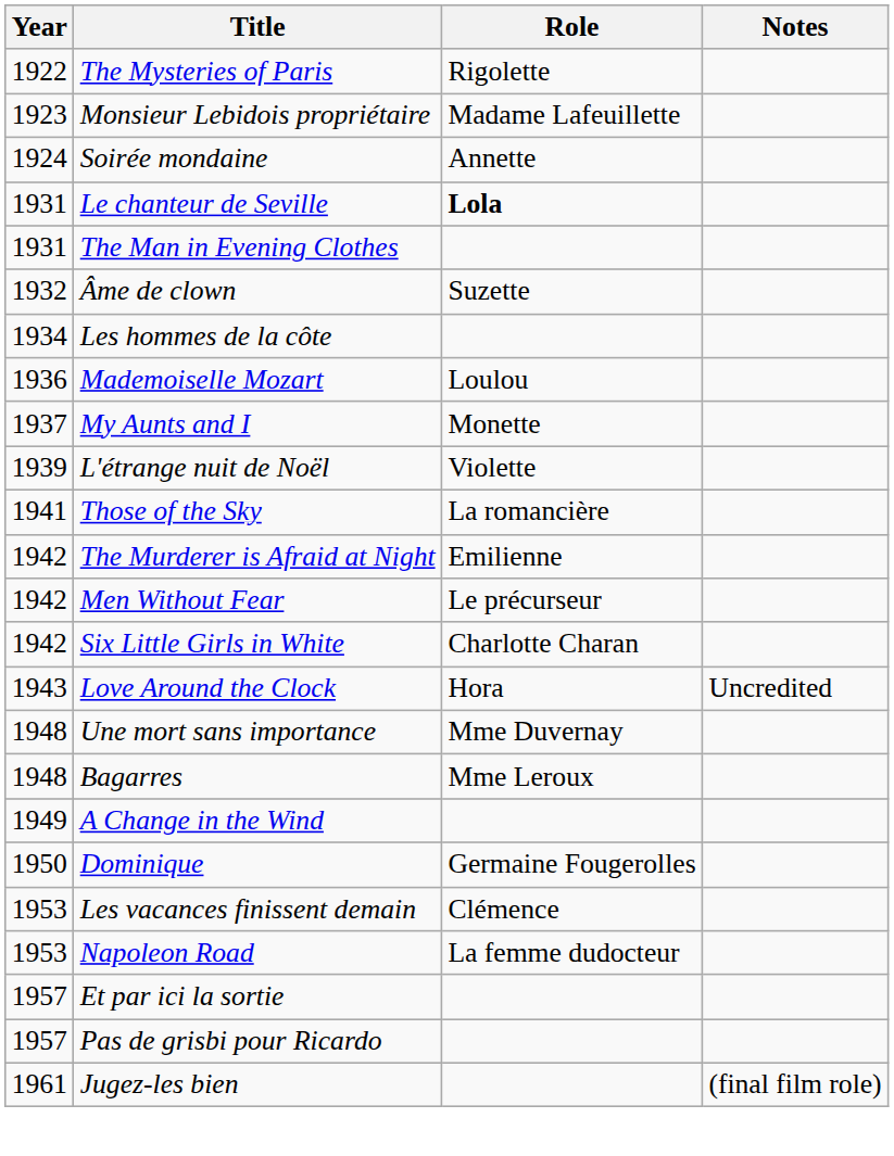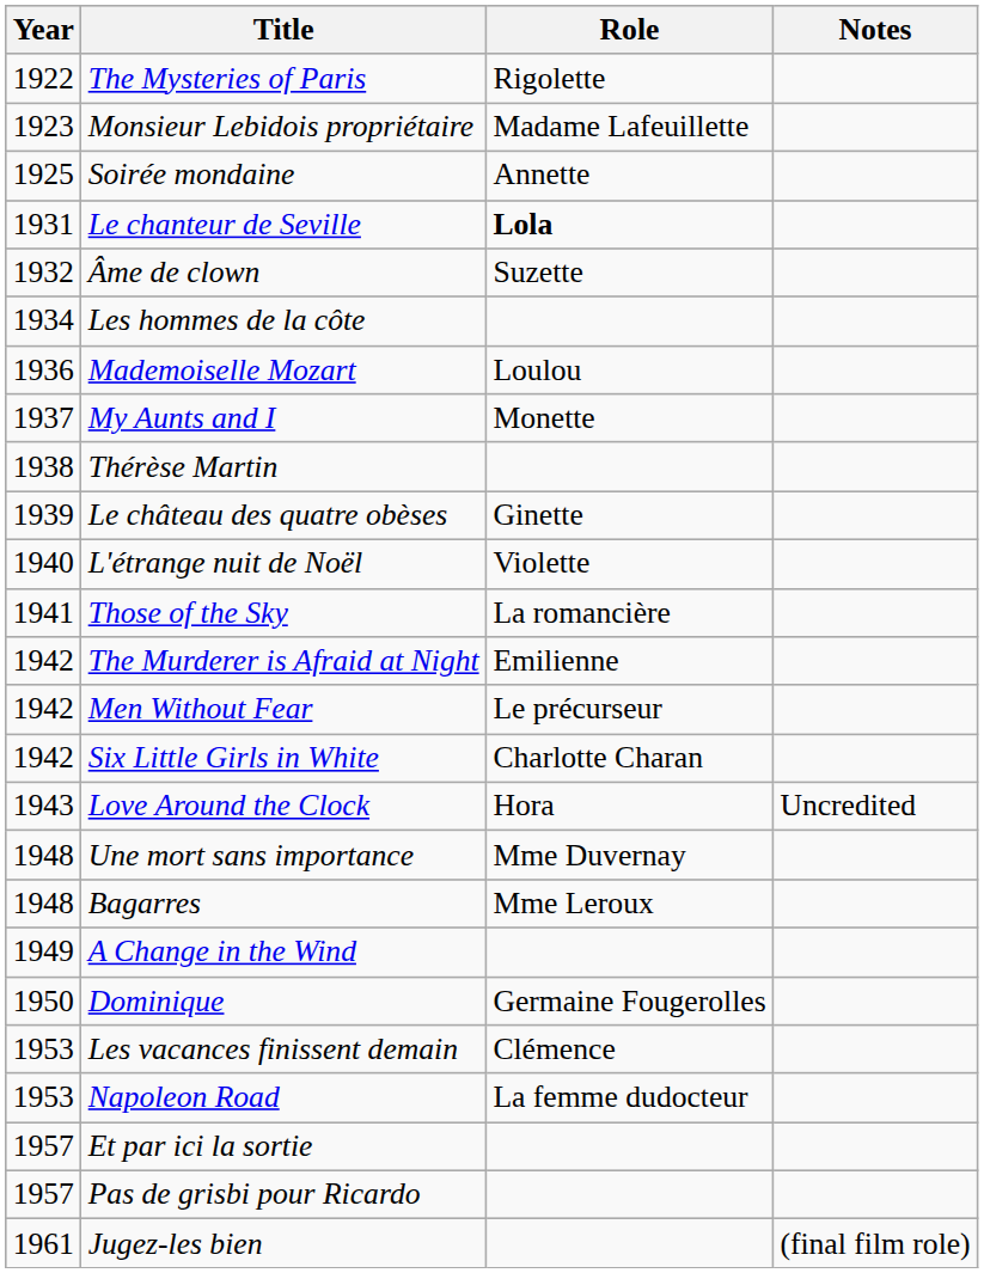Soirée mondaine | Year: 1924 -> 1925
- row: 1931 | The Man in Evening Clothes
+ row: 1938 | Thérèse Martin
+ row: 1939 | Le château des quatre obèses | Ginette
L'étrange nuit de Noël | Year: 1939 -> 1940
